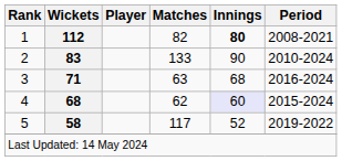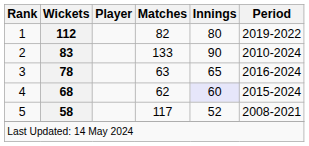1 | Innings: bold -> normal
1 | Period: 2008-2021 -> 2019-2022
3 | Wickets: 71 -> 78
3 | Innings: 68 -> 65
5 | Period: 2019-2022 -> 2008-2021
